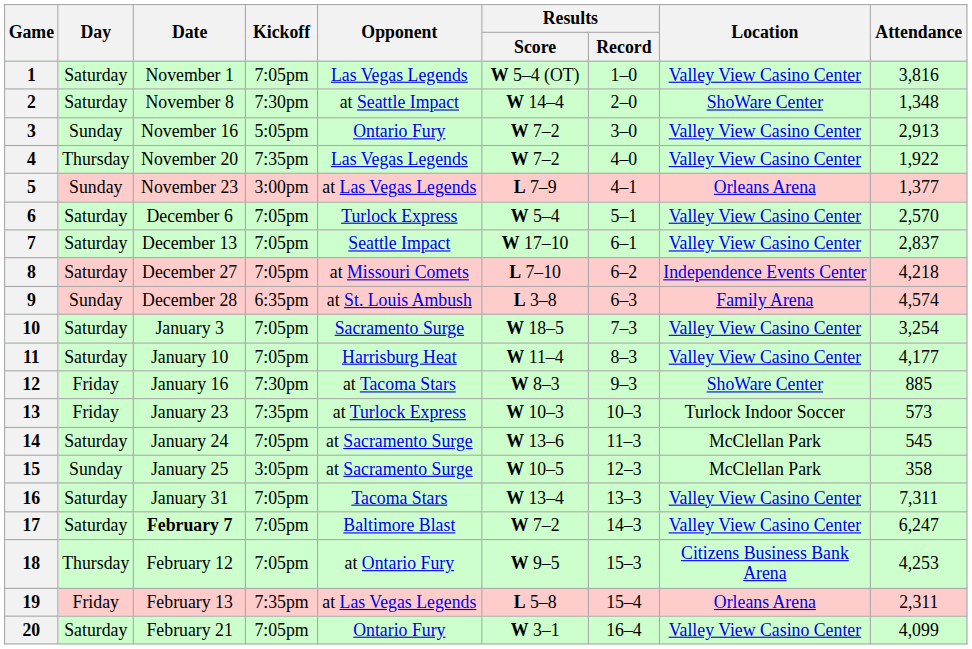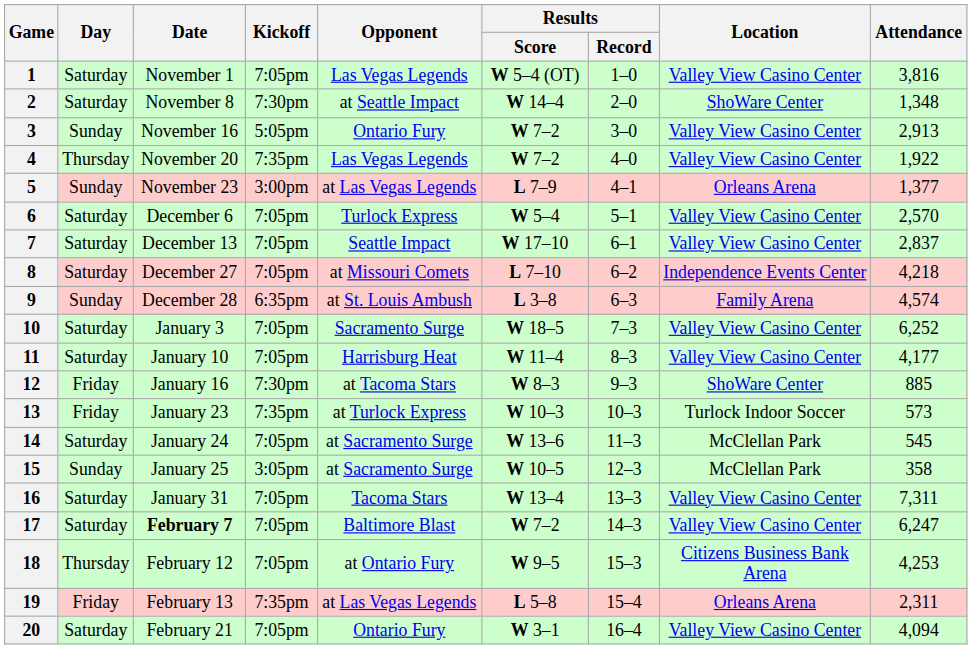10 | Attendance: 3,254 -> 6,252
20 | Attendance: 4,099 -> 4,094
